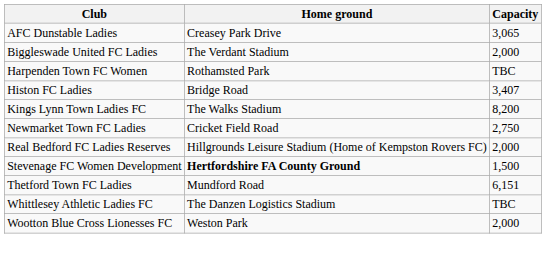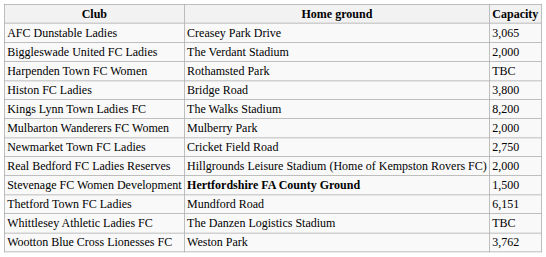Histon FC Ladies | Capacity: 3,407 -> 3,800
+ row: Mulbarton Wanderers FC Women | Mulberry Park | 2,000
Wootton Blue Cross Lionesses FC | Capacity: 2,000 -> 3,762
